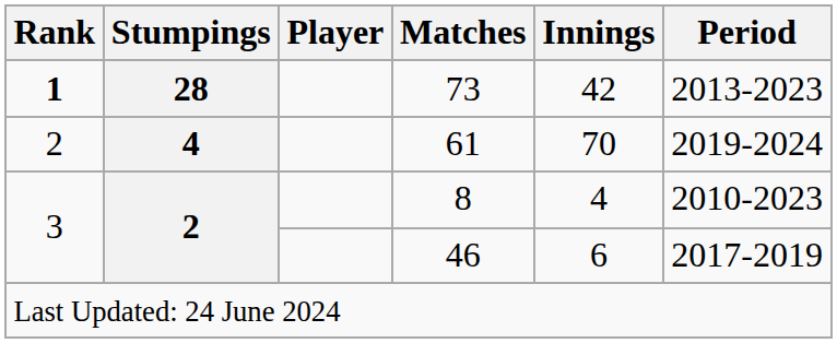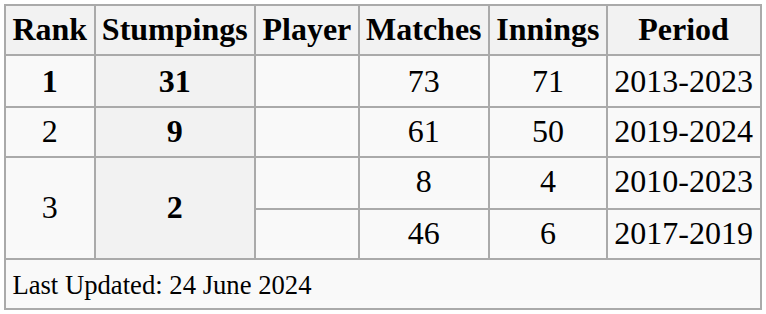73 | Stumpings: 28 -> 31
73 | Innings: 42 -> 71
61 | Stumpings: 4 -> 9
61 | Innings: 70 -> 50
